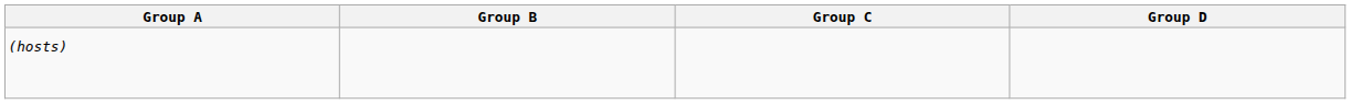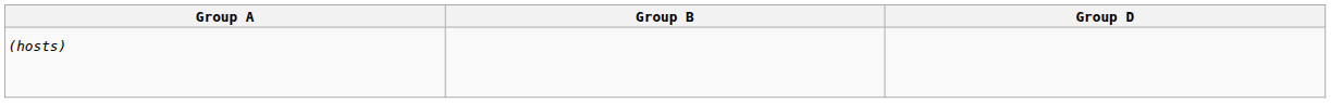- column: Group C
